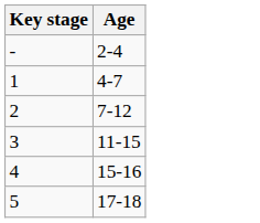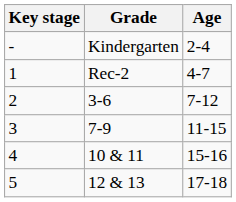+ column: Grade | Kindergarten | Rec-2 | 3-6 | 7-9 | 10 & 11 | 12 & 13
